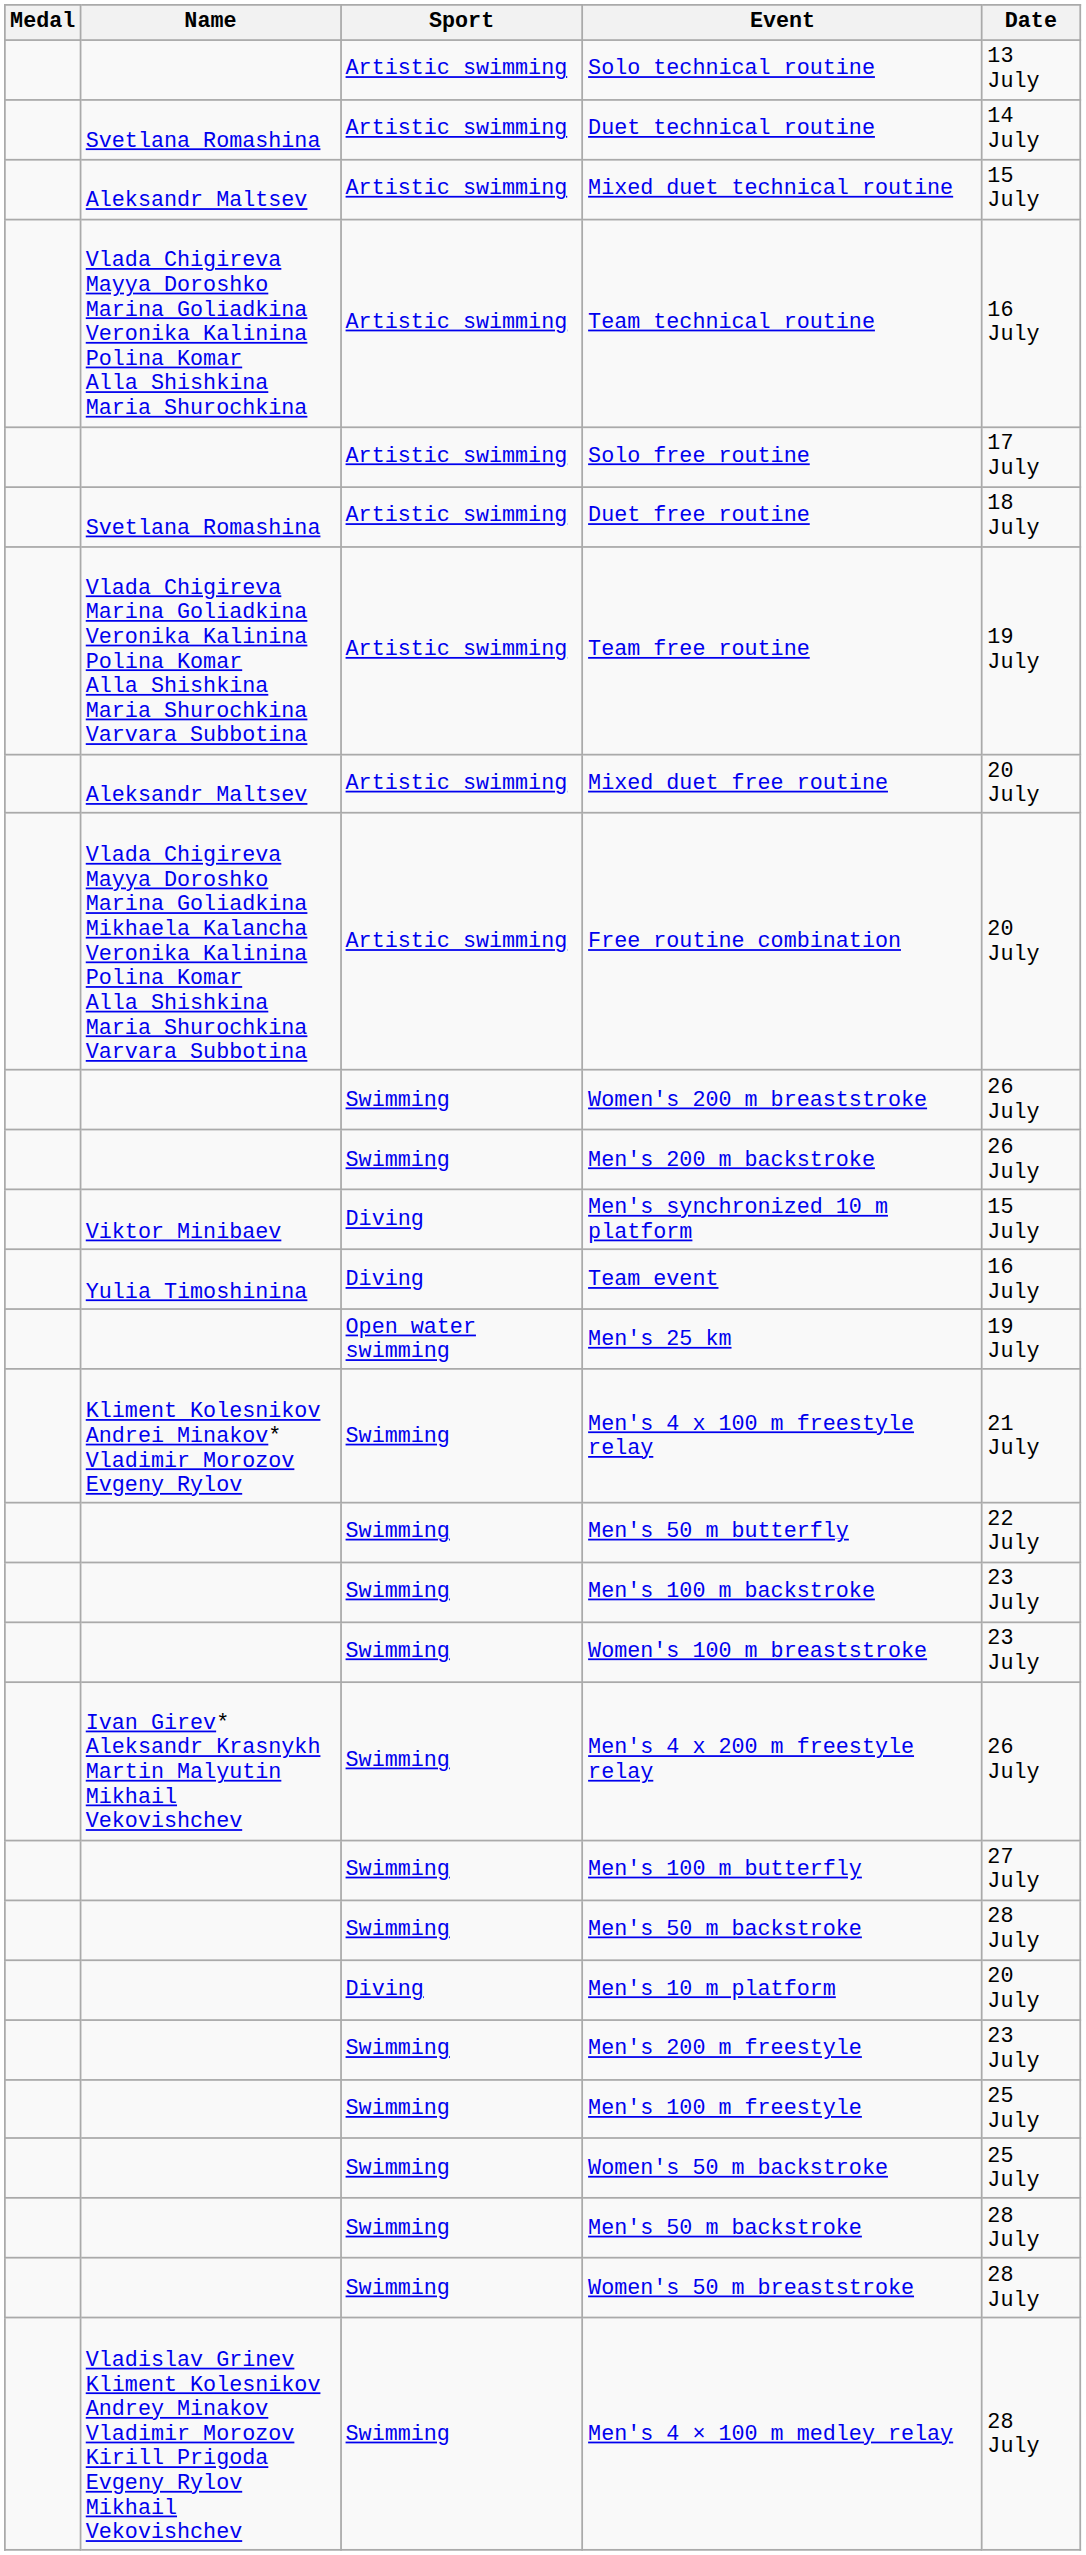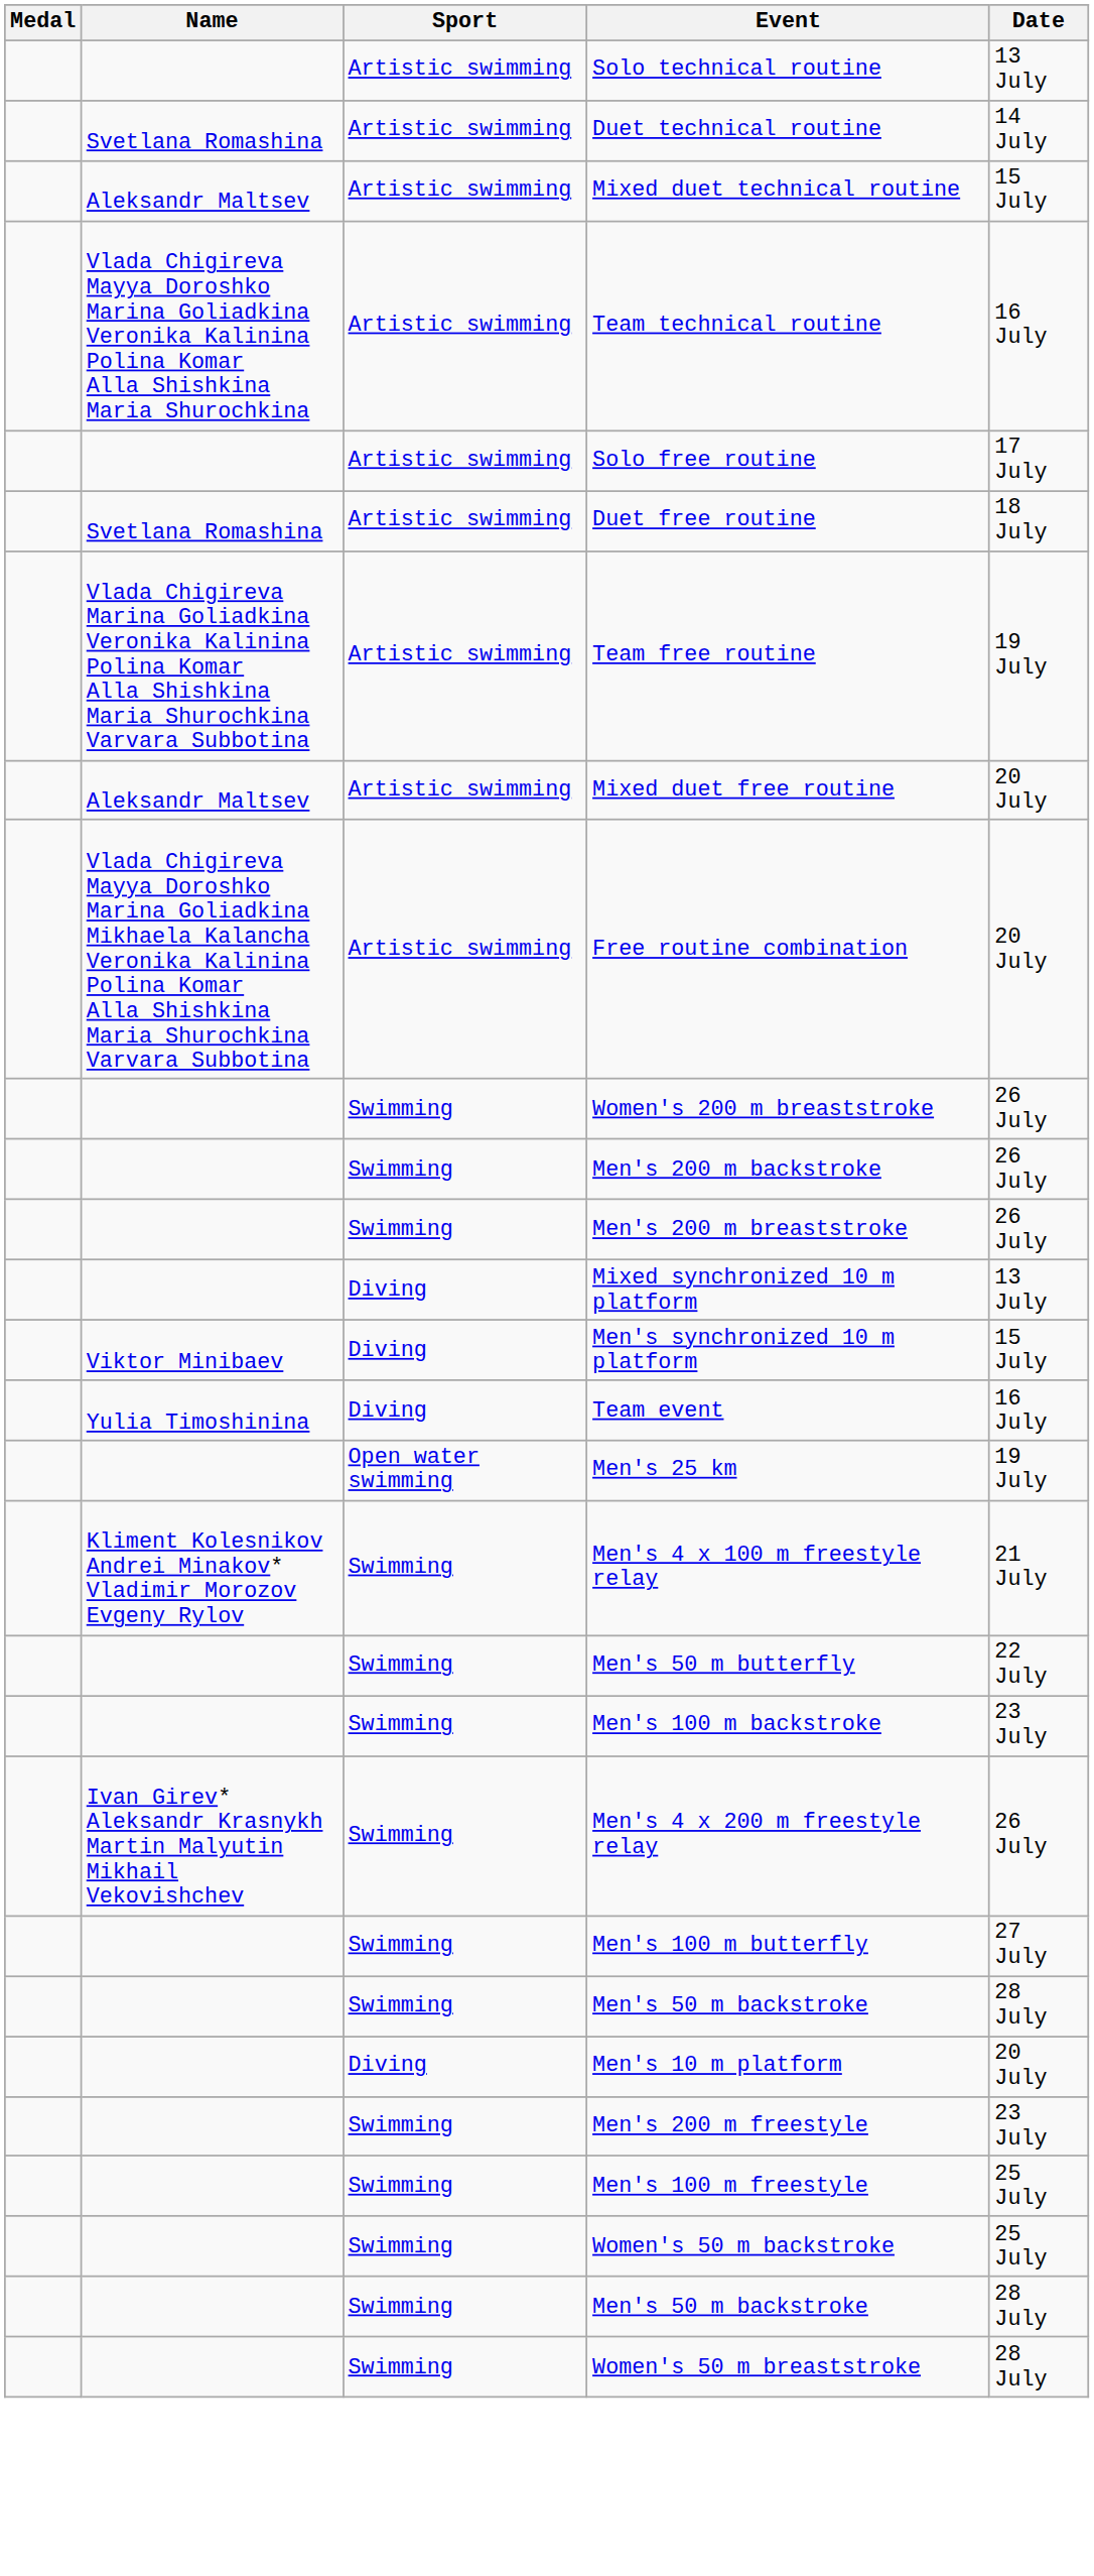+ row: Swimming | Men's 200 m breaststroke | 26 July
+ row: Diving | Mixed synchronized 10 m platform | 13 July
- row: Swimming | Women's 100 m breaststroke | 23 July
- row: Vladislav Grinev Kliment Kolesnikov Andrey Minakov Vladimir Morozov Kirill Prigoda Evgeny Rylov Mikhail Vekovishchev | Swimming | Men's 4 × 100 m medley relay | 28 July
